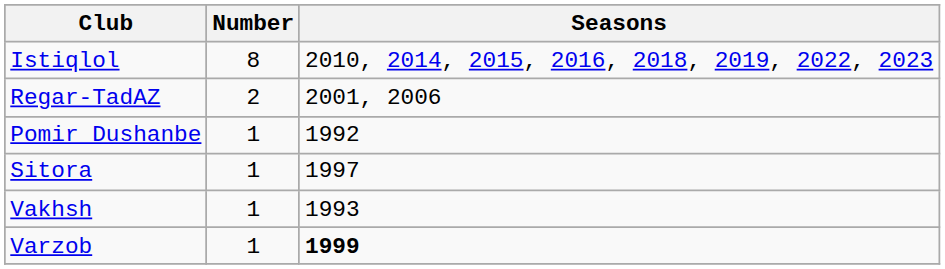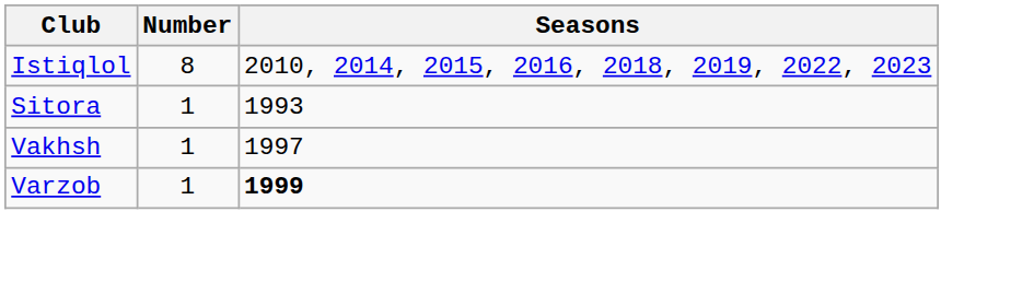- row: Regar-TadAZ | 2 | 2001, 2006
- row: Pomir Dushanbe | 1 | 1992
Sitora | Seasons: 1997 -> 1993
Vakhsh | Seasons: 1993 -> 1997
